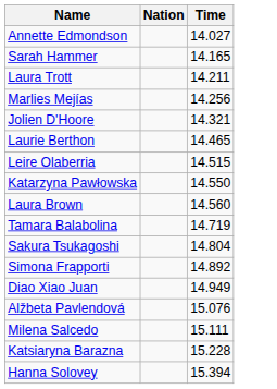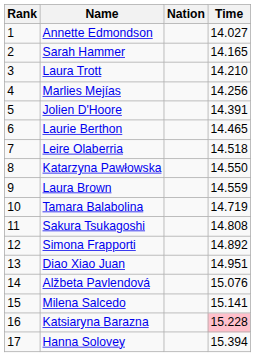+ column: Rank | 1 | 2 | 3 | 4 | 5 | 6 | 7 | 8 | 9 | 10 | 11 | 12 | 13 | 14 | 15 | 16 | 17
Laura Trott | Time: 14.211 -> 14.210
Jolien D'Hoore | Time: 14.321 -> 14.391
Leire Olaberria | Time: 14.515 -> 14.518
Laura Brown | Time: 14.560 -> 14.559
Sakura Tsukagoshi | Time: 14.804 -> 14.808
Diao Xiao Juan | Time: 14.949 -> 14.951
Milena Salcedo | Time: 15.111 -> 15.141
Katsiaryna Barazna | Time: no background -> pink background
